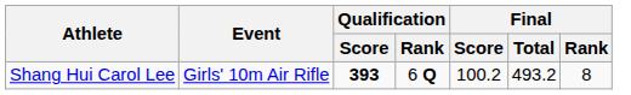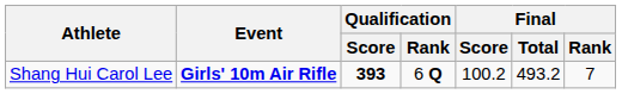Shang Hui Carol Lee | Event: normal -> bold
Shang Hui Carol Lee | Final / Rank: 8 -> 7
